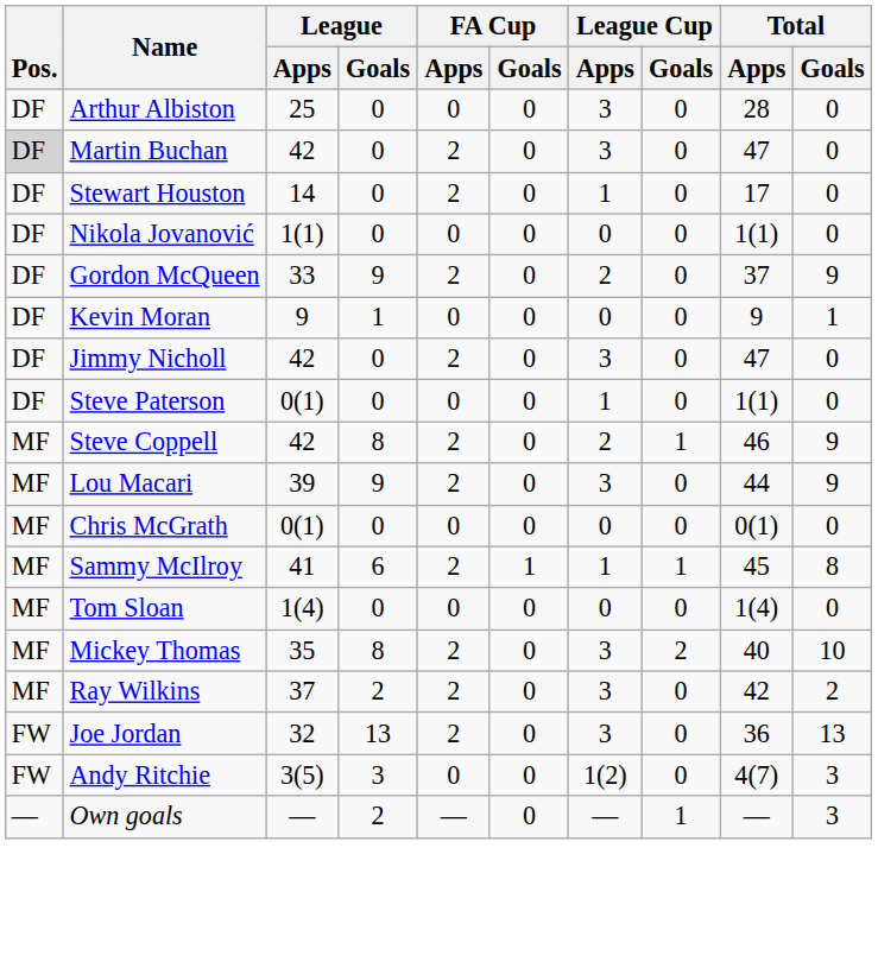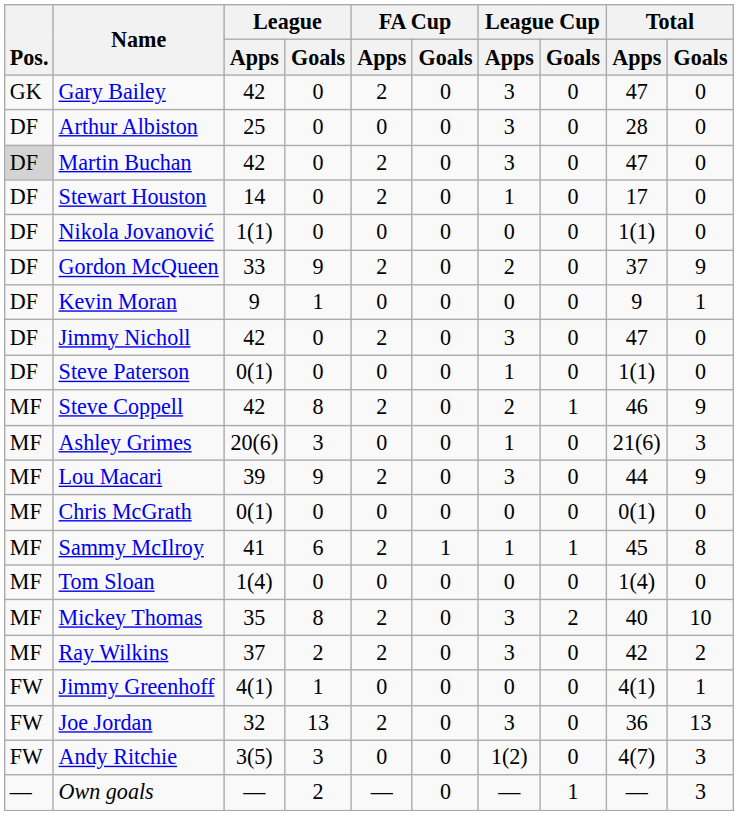+ row: GK | Gary Bailey | 42 | 0 | 2 | 0 | 3 | 0 | 47 | 0
+ row: MF | Ashley Grimes | 20(6) | 3 | 0 | 0 | 1 | 0 | 21(6) | 3
+ row: FW | Jimmy Greenhoff | 4(1) | 1 | 0 | 0 | 0 | 0 | 4(1) | 1
